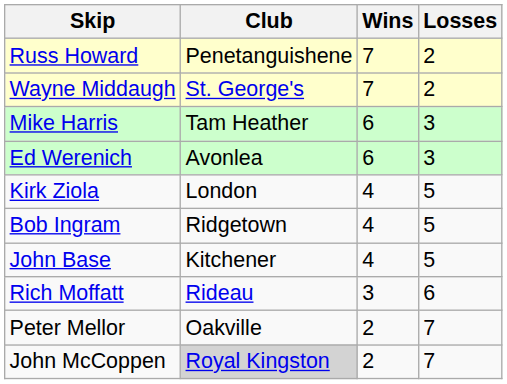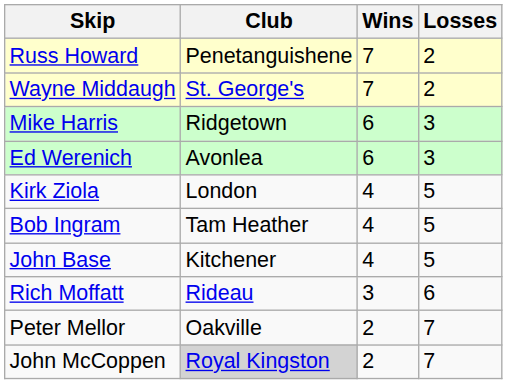Mike Harris | Club: Tam Heather -> Ridgetown
Bob Ingram | Club: Ridgetown -> Tam Heather
